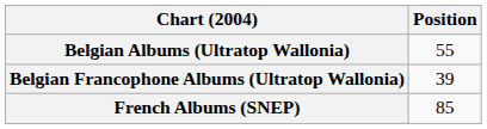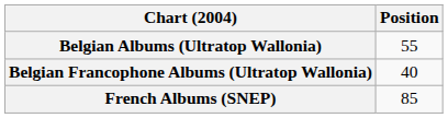Belgian Francophone Albums (Ultratop Wallonia) | Position: 39 -> 40
